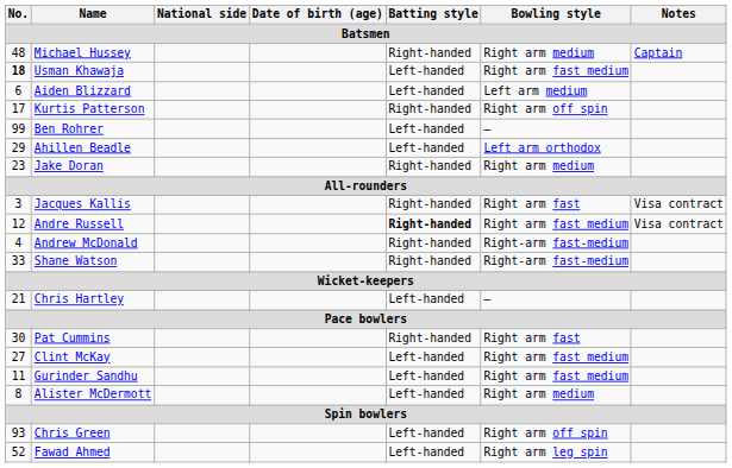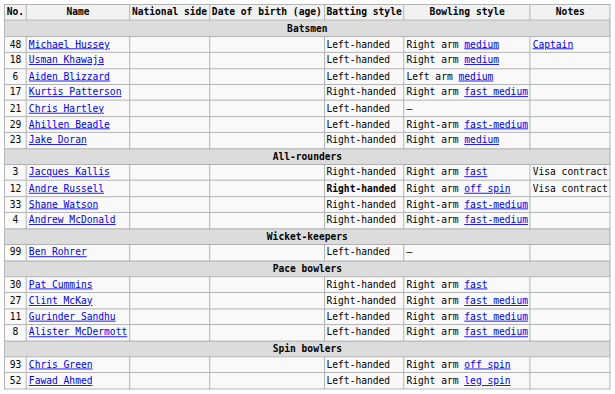Michael Hussey | Batting style: Right-handed -> Left-handed
Usman Khawaja | No.: bold -> normal
Usman Khawaja | Bowling style: Right arm fast medium -> Right arm medium
Kurtis Patterson | Bowling style: Right arm off spin -> Right arm fast medium
rows swapped: Ben Rohrer <-> Chris Hartley
Ahillen Beadle | Bowling style: Left arm orthodox -> Right-arm fast-medium
Andre Russell | Bowling style: Right arm fast medium -> Right arm off spin
rows swapped: Andrew McDonald <-> Shane Watson
Clint McKay | Batting style: Left-handed -> Right-handed
Alister McDermott | Bowling style: Right arm medium -> Right arm fast medium
